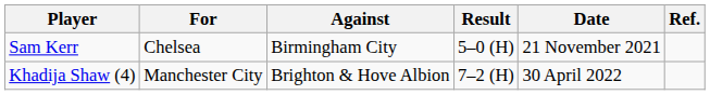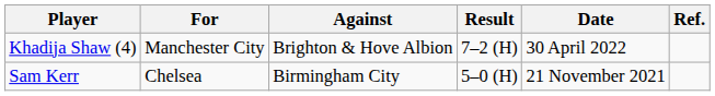rows swapped: Sam Kerr <-> Khadija Shaw (4)
